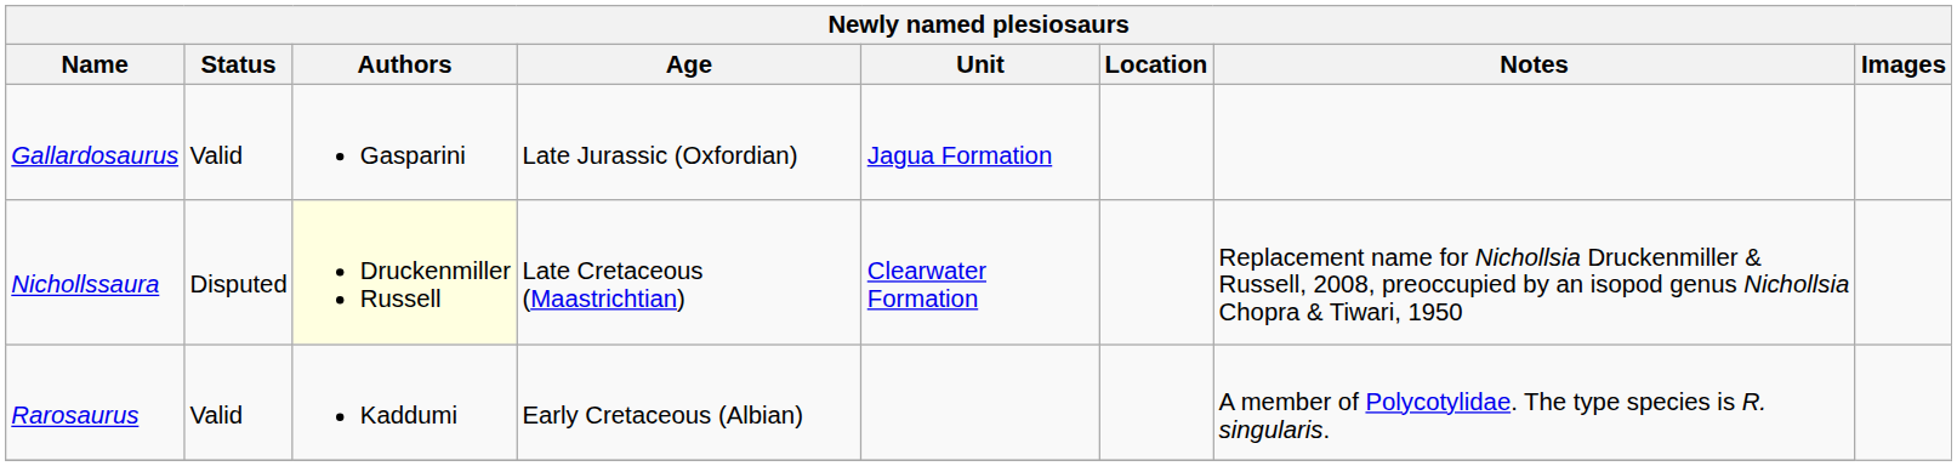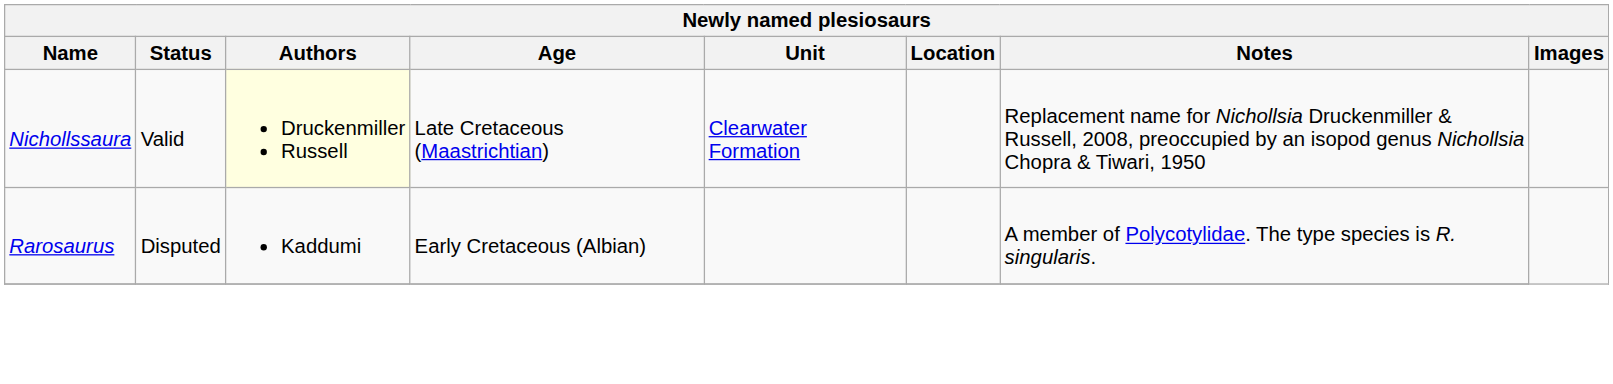- row: Gallardosaurus | Valid | Gasparini | Late Jurassic (Oxfordian) | Jagua Formation
Nichollssaura | Status: Disputed -> Valid
Rarosaurus | Status: Valid -> Disputed
